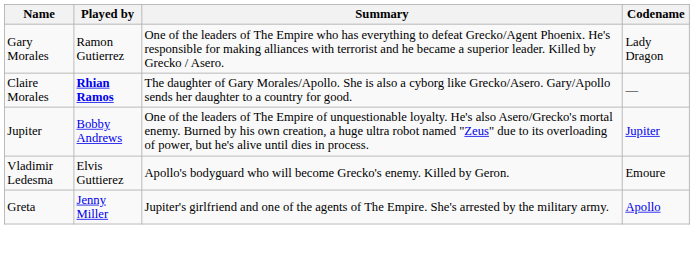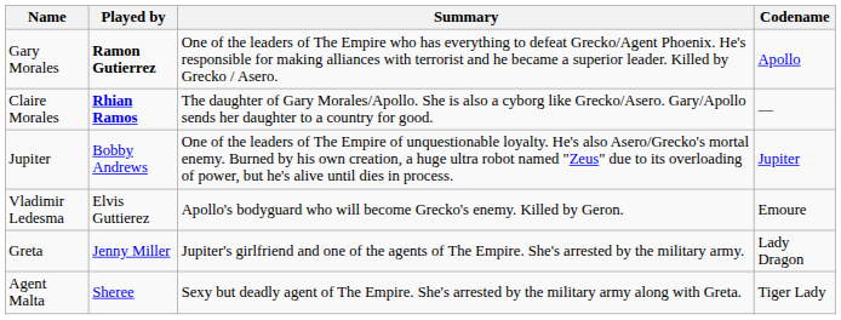Gary Morales | Played by: normal -> bold
Gary Morales | Codename: Lady Dragon -> Apollo
Greta | Codename: Apollo -> Lady Dragon
+ row: Agent Malta | Sheree | Sexy but deadly agent of The Empire. She's arrested by the military army along with Greta. | Tiger Lady
